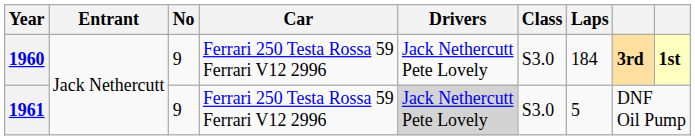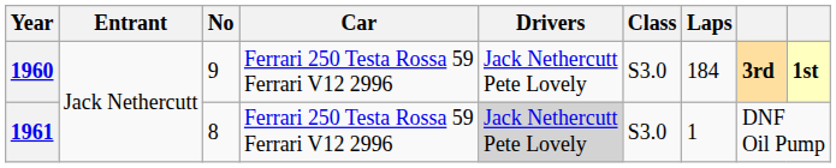1961 | No: 9 -> 8
1961 | Laps: 5 -> 1
